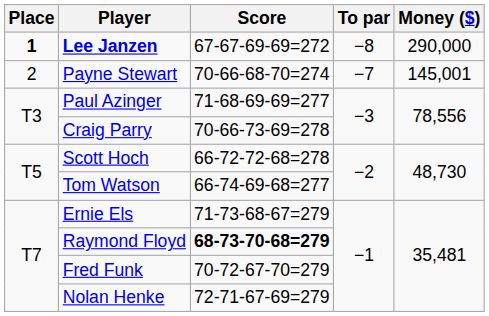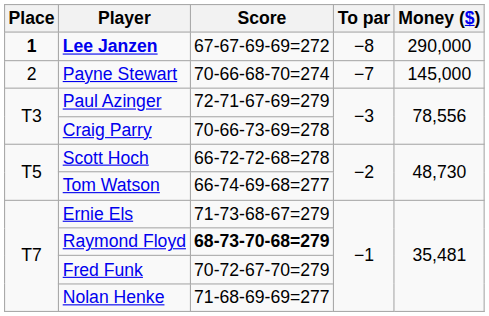Payne Stewart | Money ($): 145,001 -> 145,000
Paul Azinger | Score: 71-68-69-69=277 -> 72-71-67-69=279
Nolan Henke | Score: 72-71-67-69=279 -> 71-68-69-69=277
